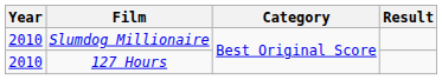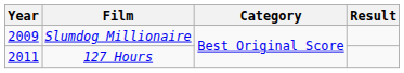Slumdog Millionaire | Year: 2010 -> 2009
127 Hours | Year: 2010 -> 2011
